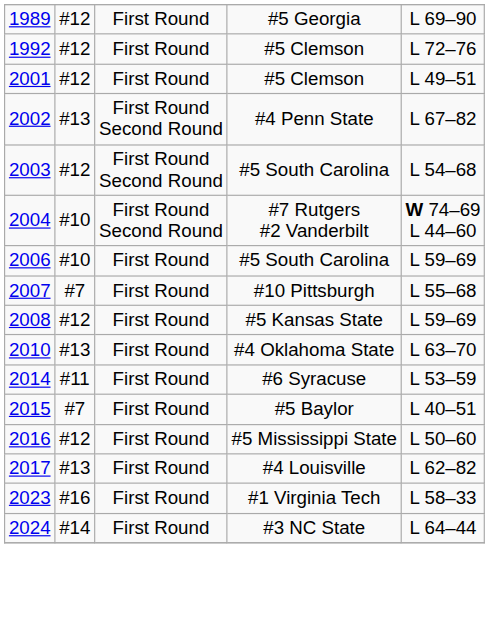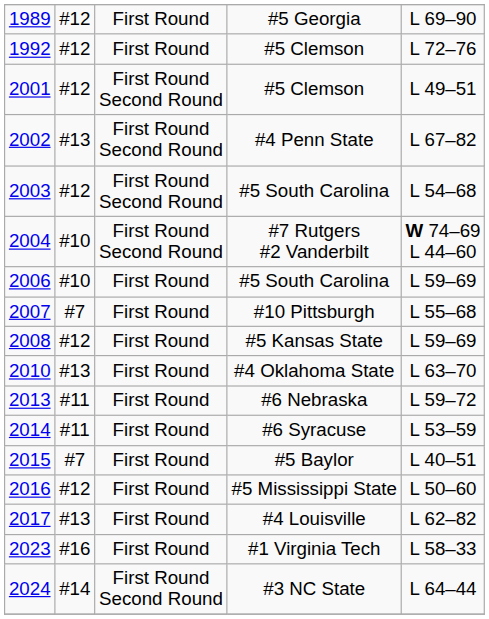2001 | column 3: First Round -> First Round Second Round
+ row: 2013 | #11 | First Round | #6 Nebraska | L 59–72
2024 | column 3: First Round -> First Round Second Round
